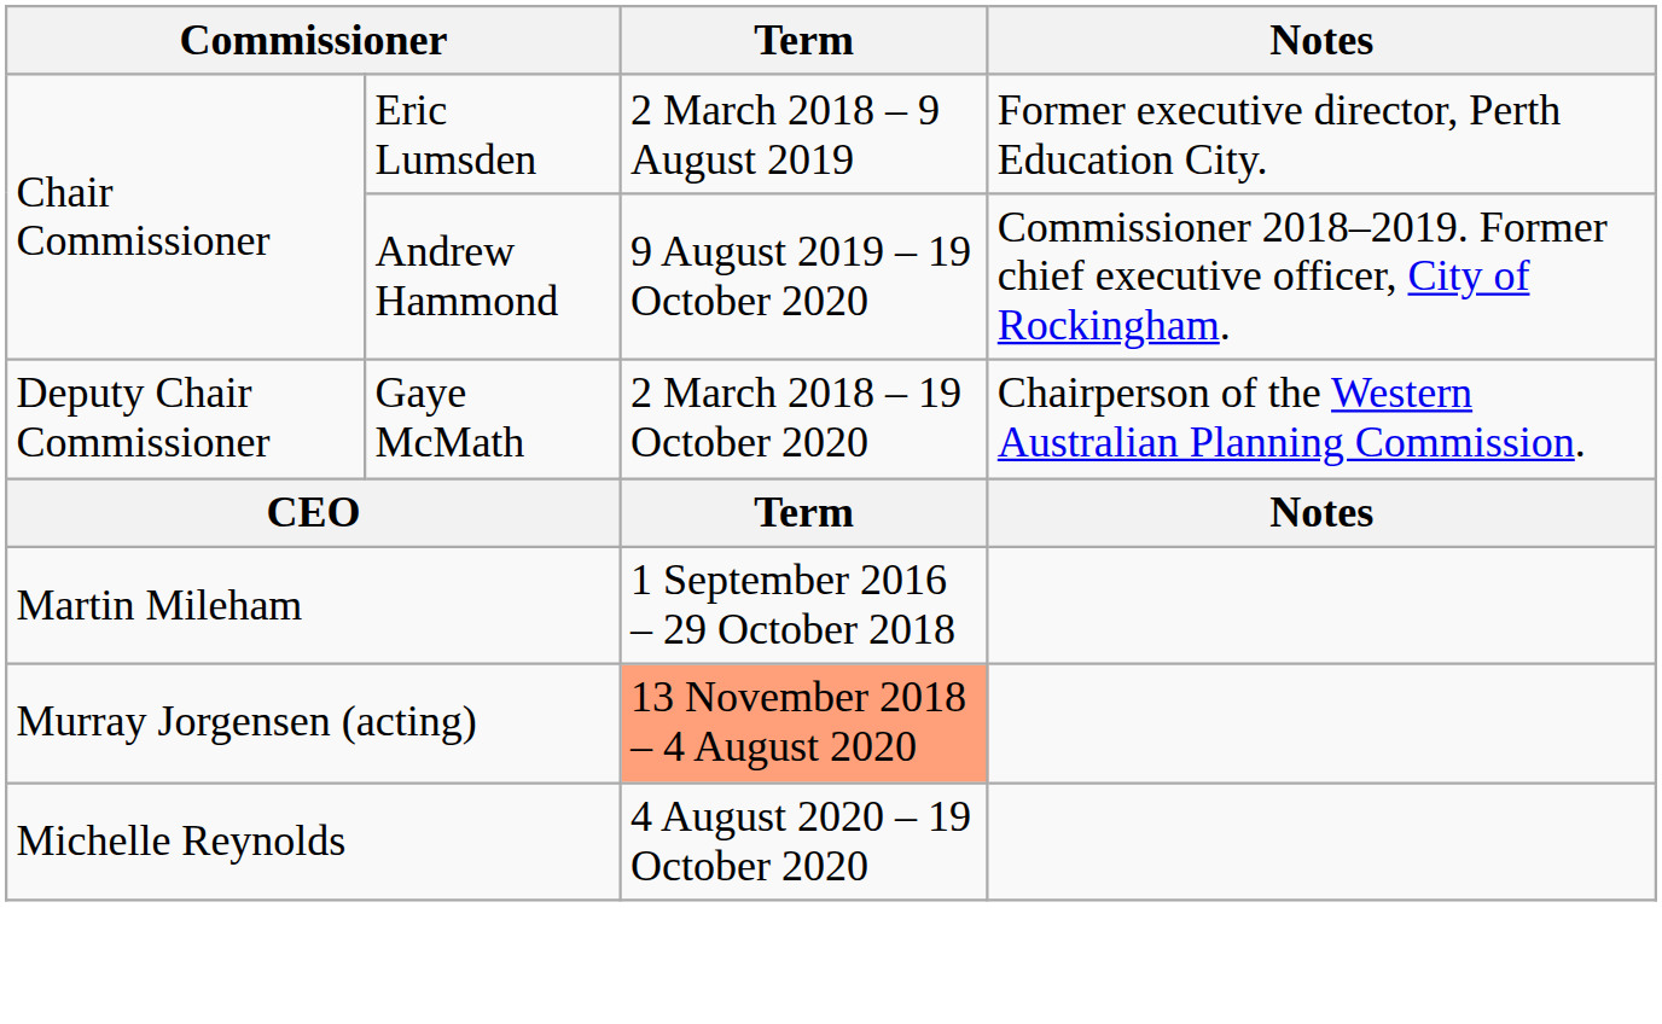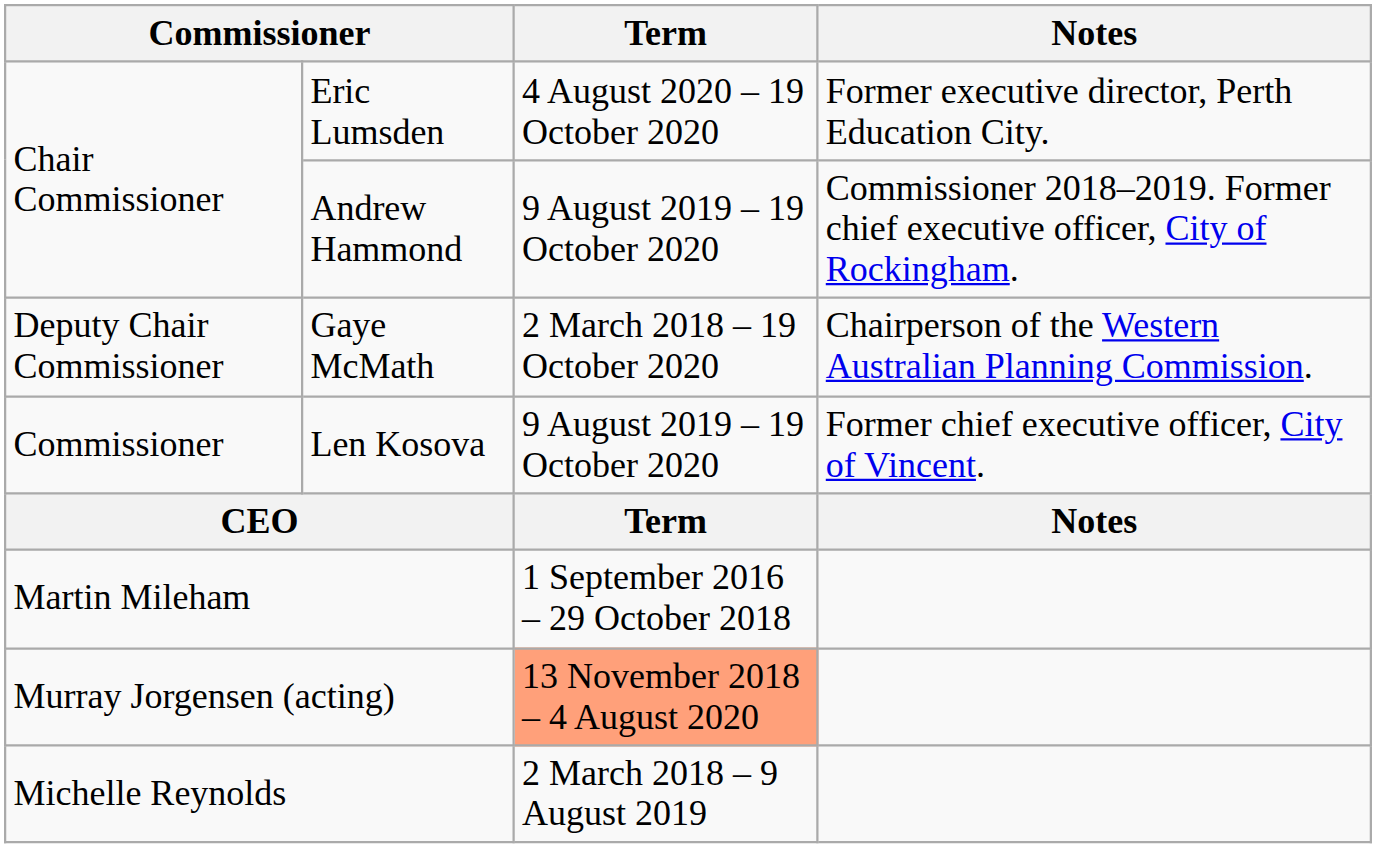Eric Lumsden | Term: 2 March 2018 – 9 August 2019 -> 4 August 2020 – 19 October 2020
+ row: Commissioner | Len Kosova | 9 August 2019 – 19 October 2020 | Former chief executive officer, City of Vincent.
Michelle Reynolds | Term: 4 August 2020 – 19 October 2020 -> 2 March 2018 – 9 August 2019
